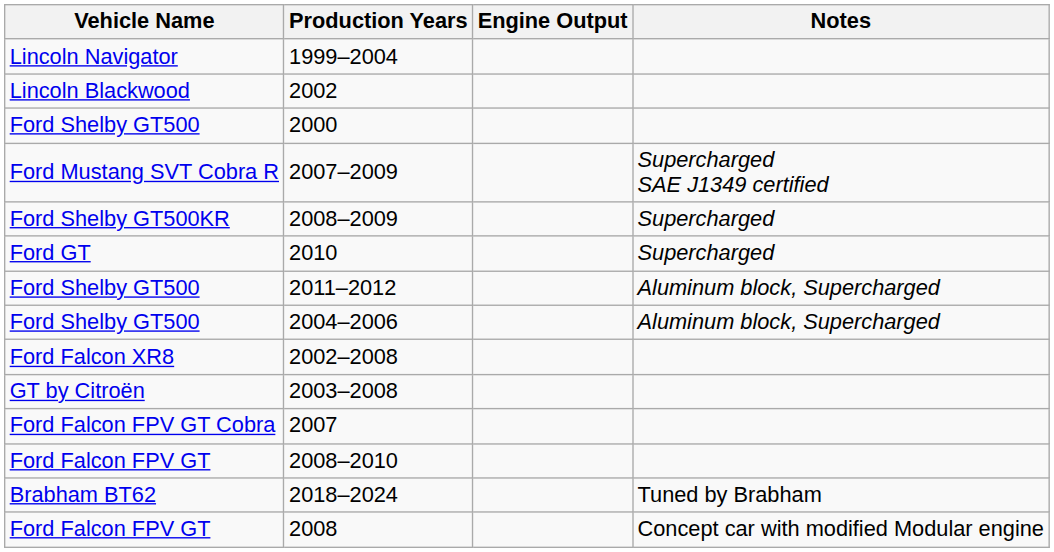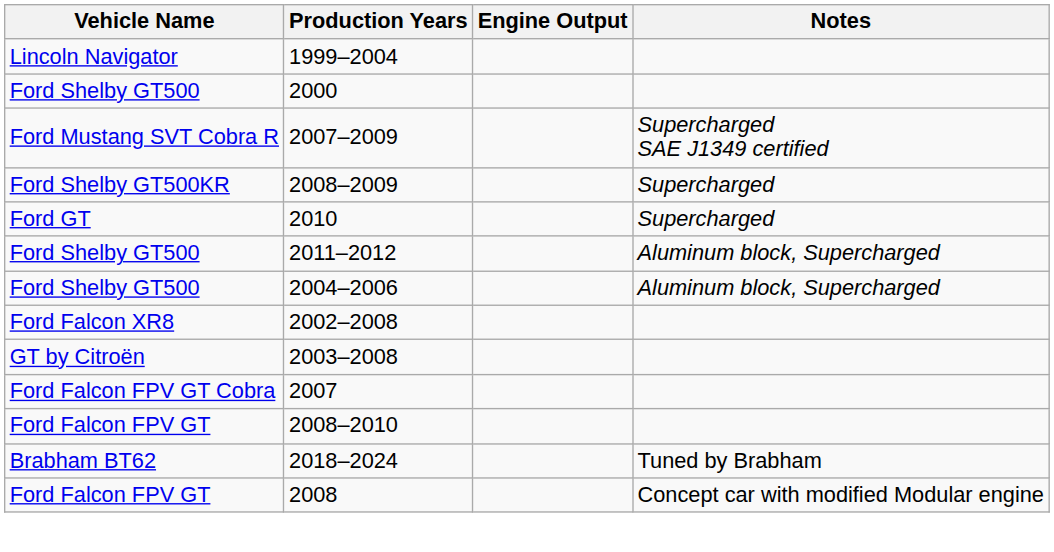- row: Lincoln Blackwood | 2002
